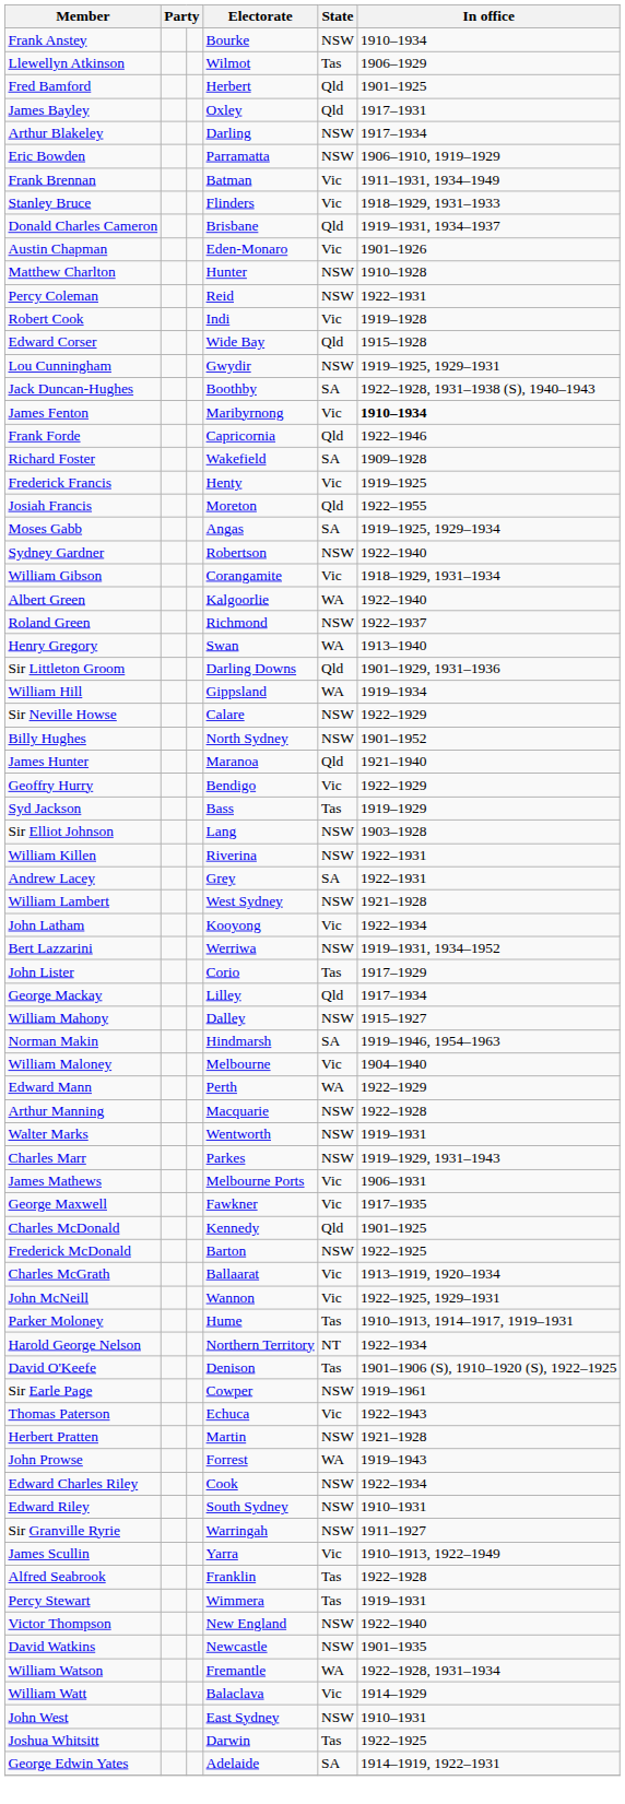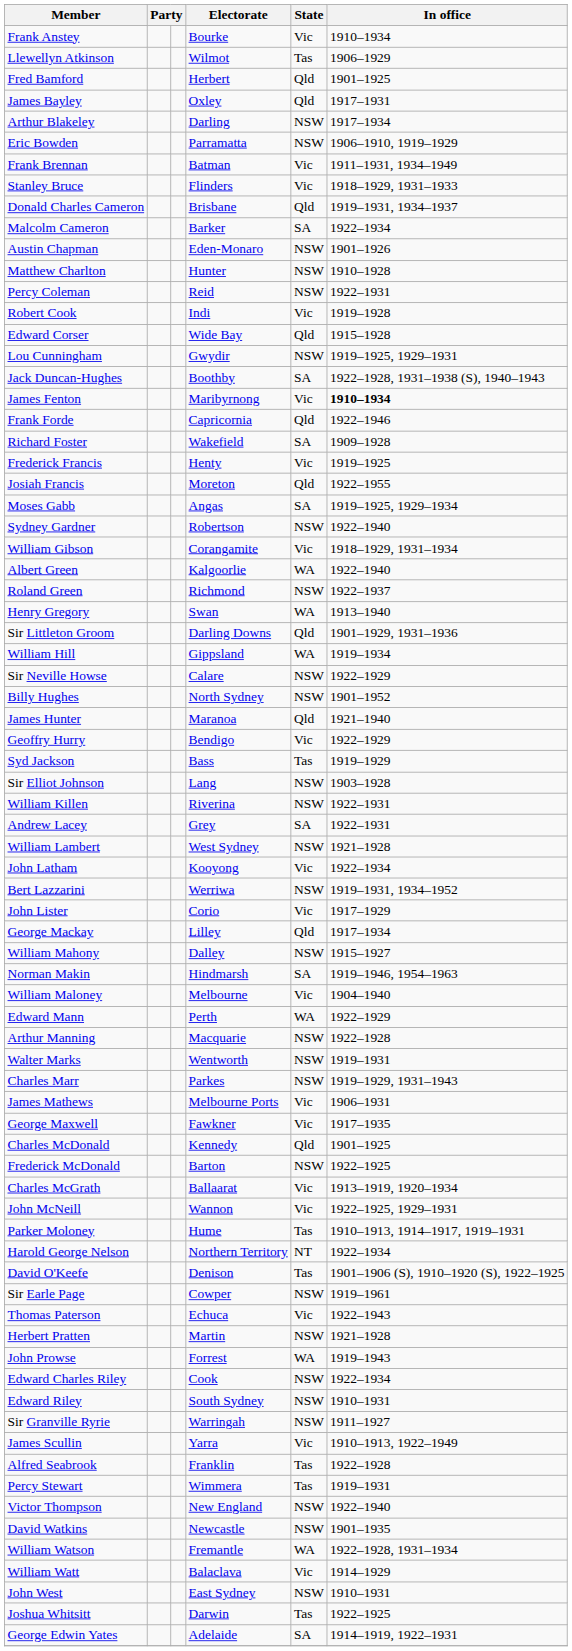Frank Anstey | State: NSW -> Vic
+ row: Malcolm Cameron | Barker | SA | 1922–1934
Austin Chapman | State: Vic -> NSW
John Lister | State: Tas -> Vic
